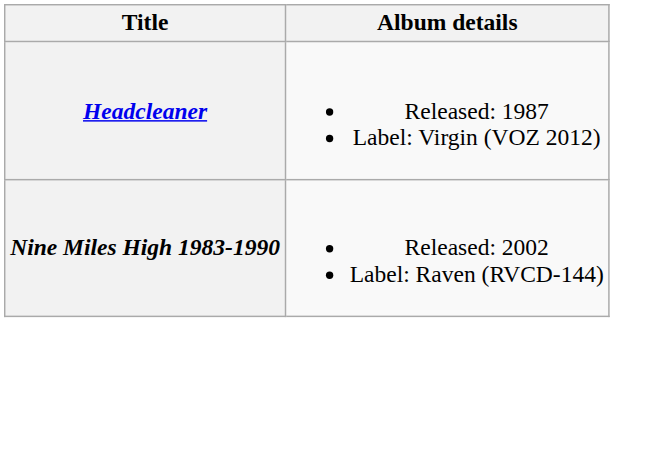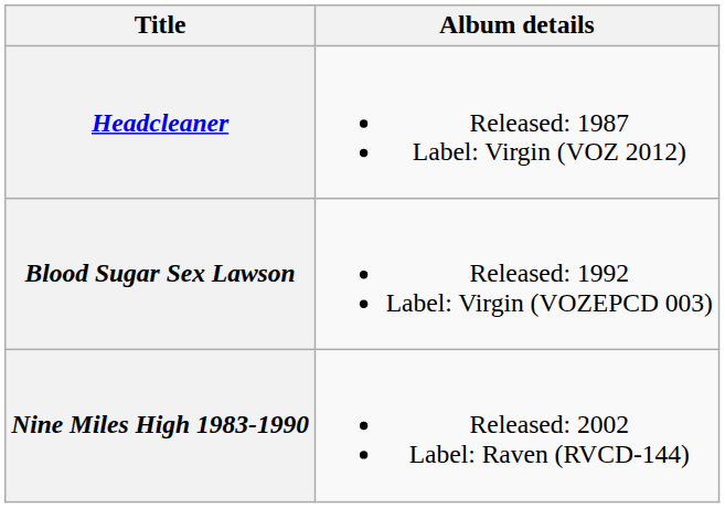+ row: Blood Sugar Sex Lawson | Released: 1992 Label: Virgin (VOZEPCD 003)
